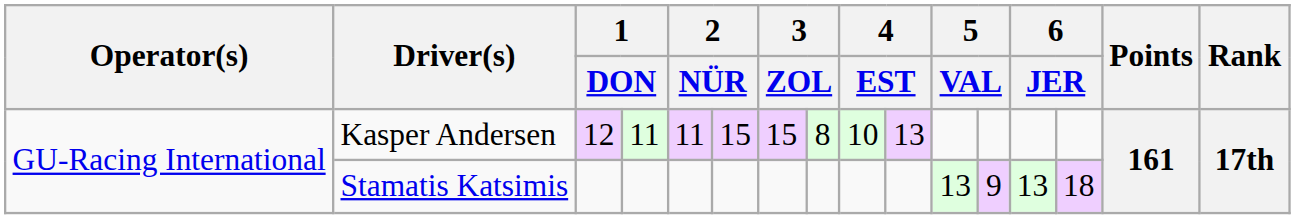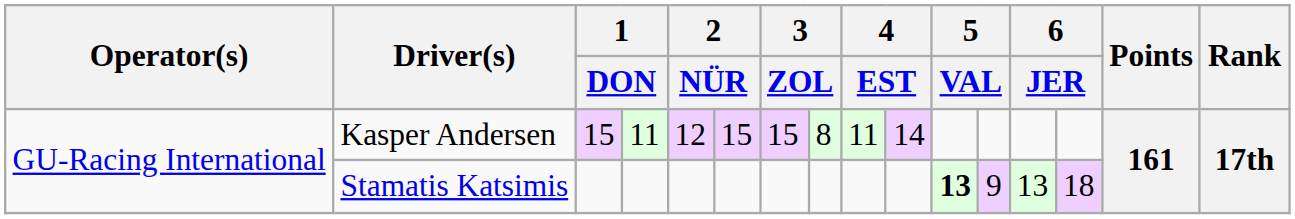Kasper Andersen | column 3: 12 -> 15
Kasper Andersen | column 5: 11 -> 12
Kasper Andersen | column 9: 10 -> 11
Kasper Andersen | column 10: 13 -> 14
Stamatis Katsimis | column 11: normal -> bold
